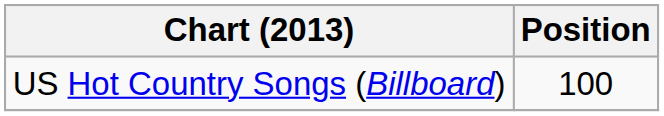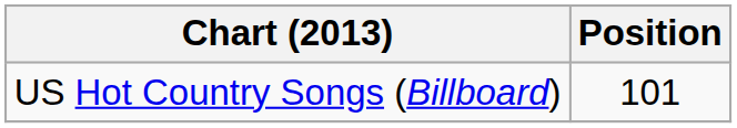US Hot Country Songs (Billboard) | Position: 100 -> 101
